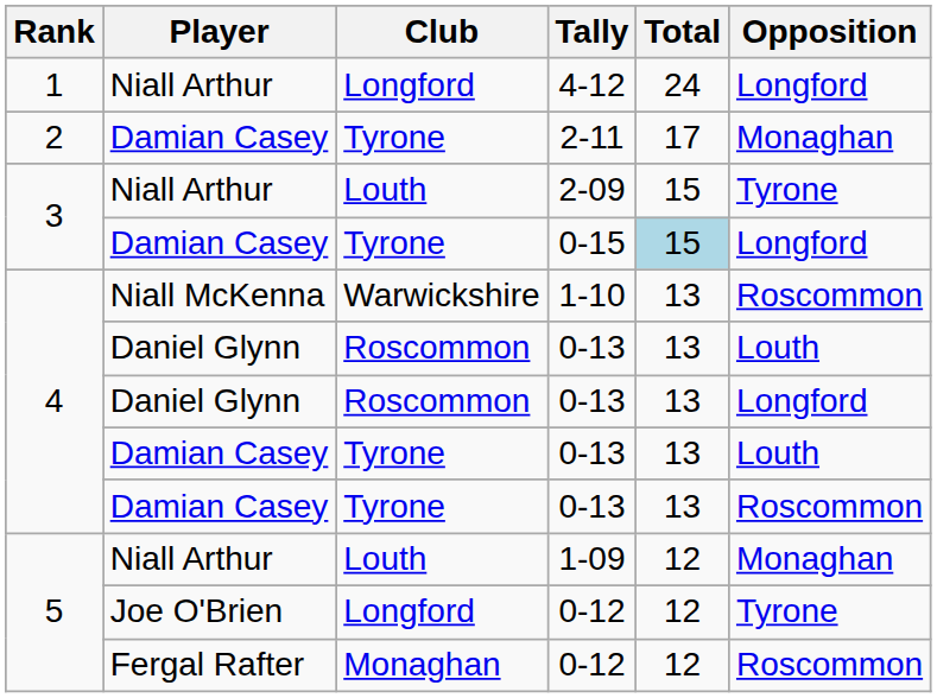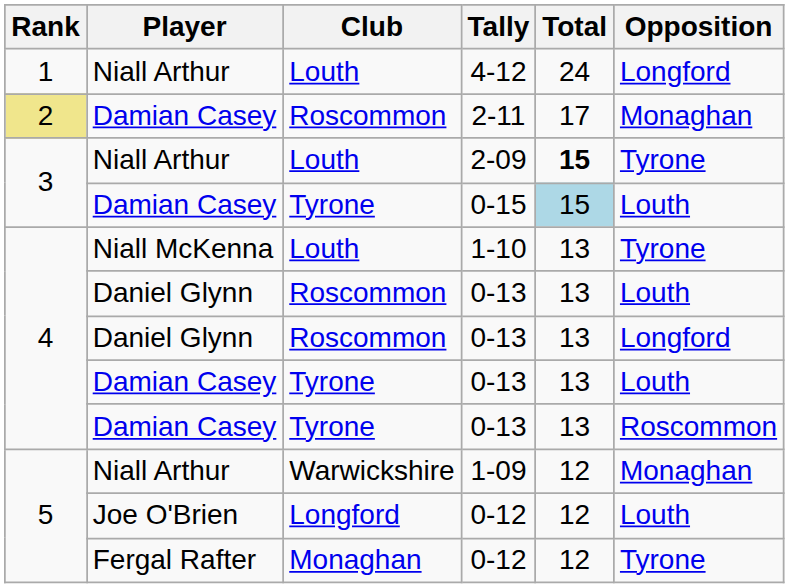4-12 | Club: Longford -> Louth
2-11 | Rank: no background -> khaki background
2-11 | Club: Tyrone -> Roscommon
2-09 | Total: normal -> bold
0-15 | Opposition: Longford -> Louth
1-10 | Club: Warwickshire -> Louth
1-10 | Opposition: Roscommon -> Tyrone
1-09 | Club: Louth -> Warwickshire
Joe O'Brien / 0-12 | Opposition: Tyrone -> Louth
Fergal Rafter / 0-12 | Opposition: Roscommon -> Tyrone
